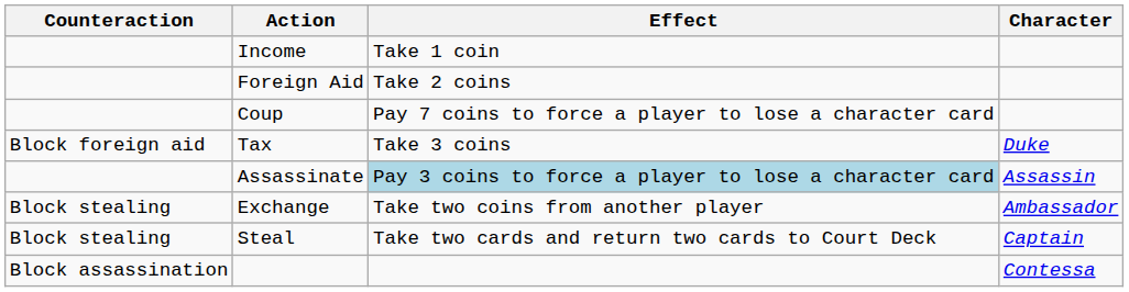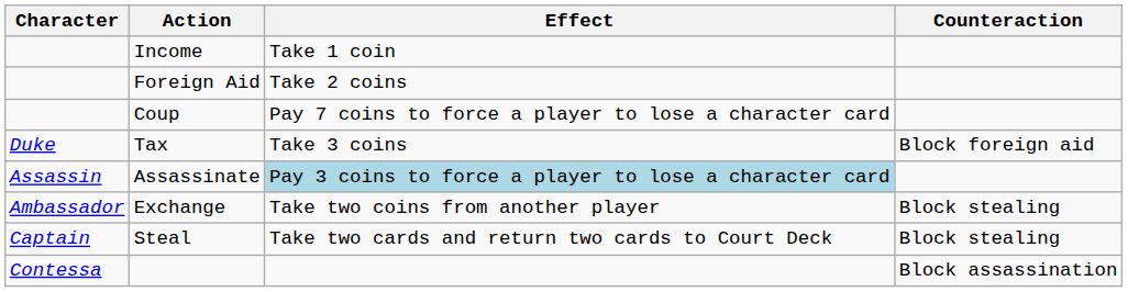columns swapped: Character <-> Counteraction
